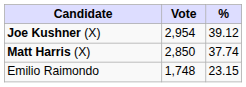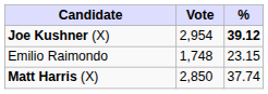Joe Kushner (X) | %: normal -> bold
rows swapped: Matt Harris (X) <-> Emilio Raimondo
